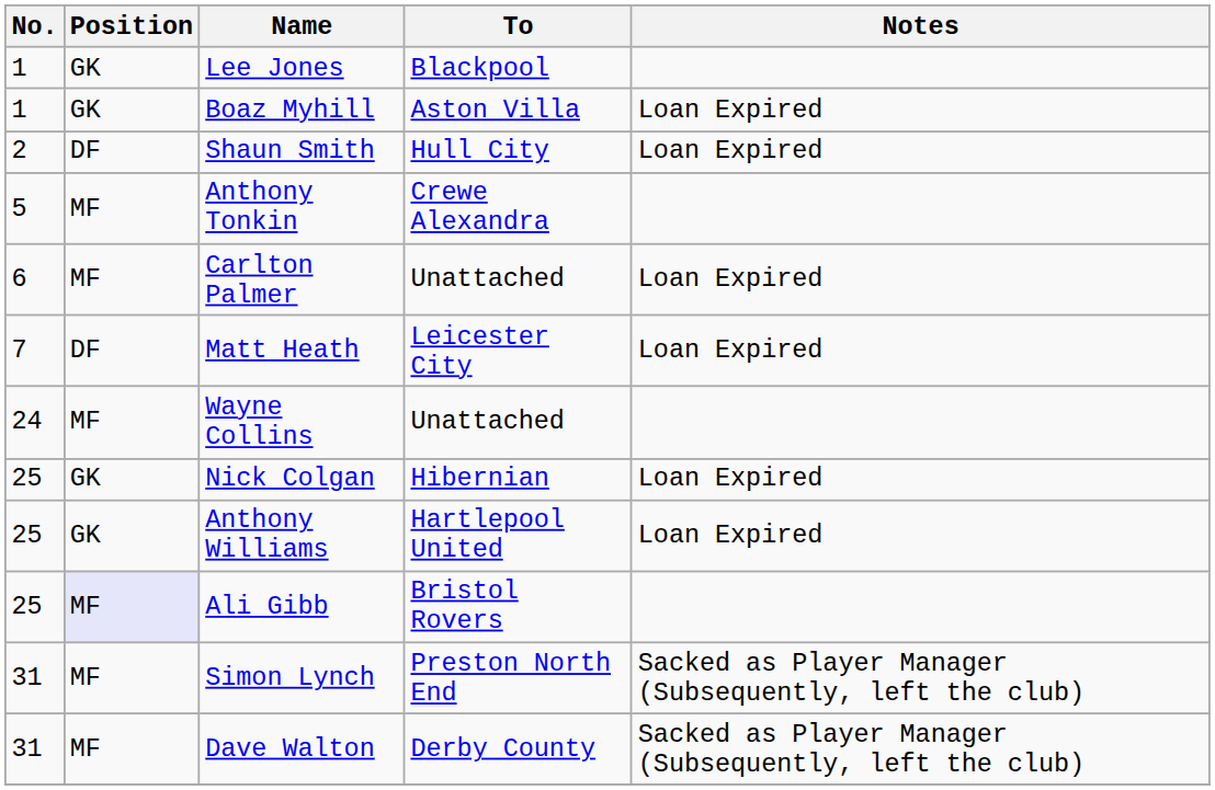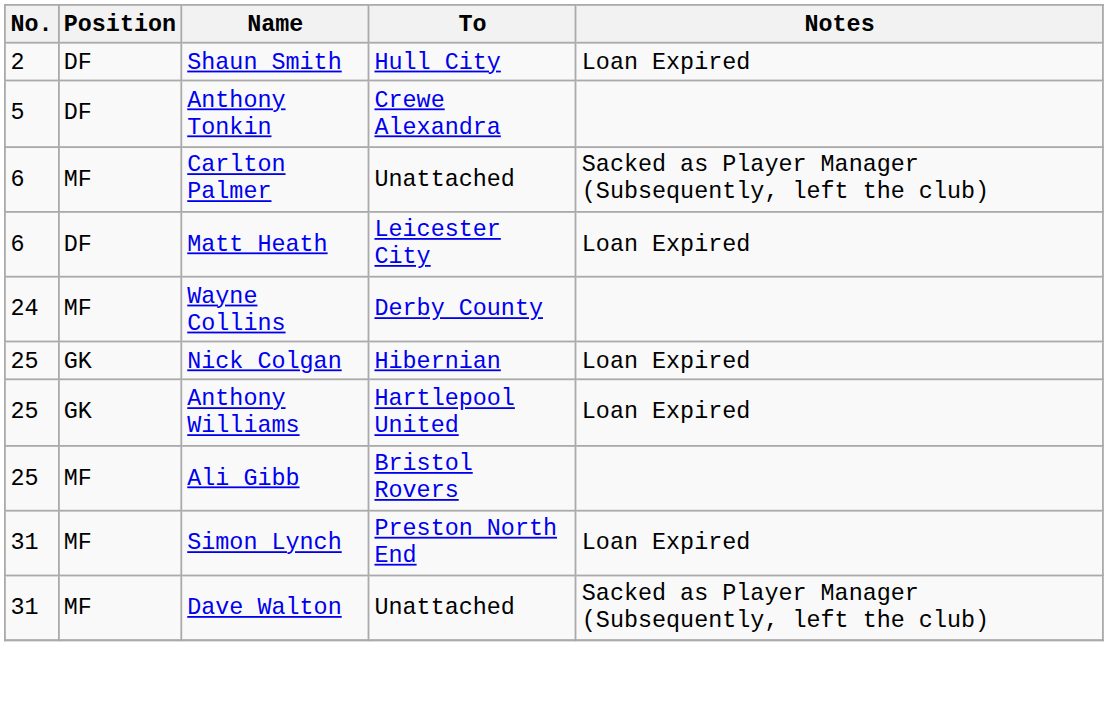- row: 1 | GK | Lee Jones | Blackpool
- row: 1 | GK | Boaz Myhill | Aston Villa | Loan Expired
Anthony Tonkin | Position: MF -> DF
Carlton Palmer | Notes: Loan Expired -> Sacked as Player Manager (Subsequently, left the club)
Matt Heath | No.: 7 -> 6
Wayne Collins | To: Unattached -> Derby County
Ali Gibb | Position: lavender background -> no background
Simon Lynch | Notes: Sacked as Player Manager (Subsequently, left the club) -> Loan Expired
Dave Walton | To: Derby County -> Unattached
